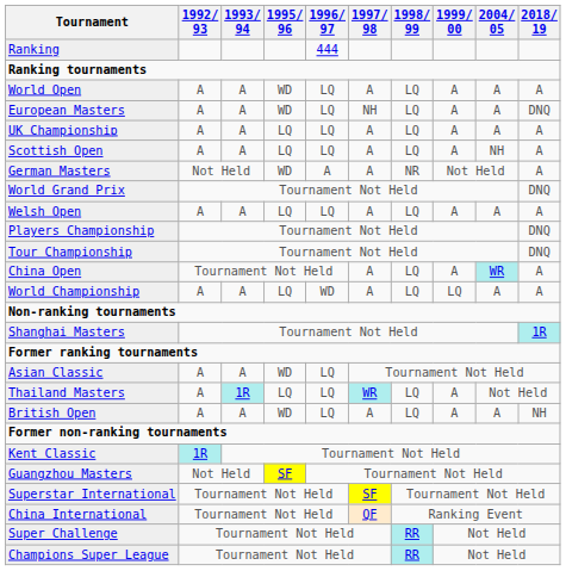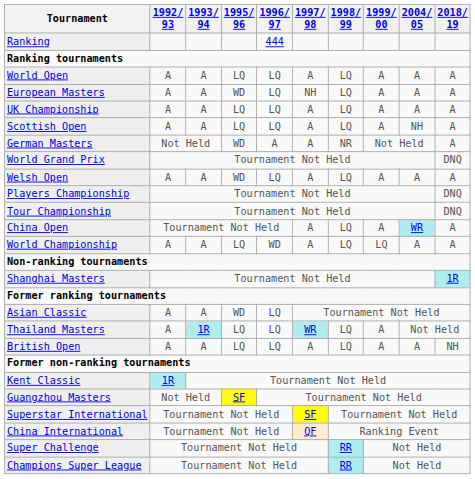World Open | 1995/ 96: WD -> LQ
European Masters | 2018/ 19: DNQ -> A
Welsh Open | 1995/ 96: LQ -> WD
British Open | 1995/ 96: WD -> LQ
